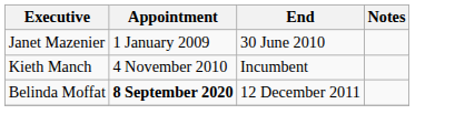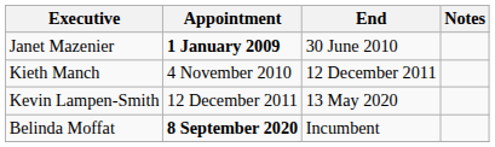Janet Mazenier | Appointment: normal -> bold
Kieth Manch | End: Incumbent -> 12 December 2011
+ row: Kevin Lampen-Smith | 12 December 2011 | 13 May 2020
Belinda Moffat | End: 12 December 2011 -> Incumbent
